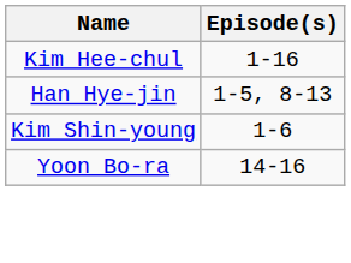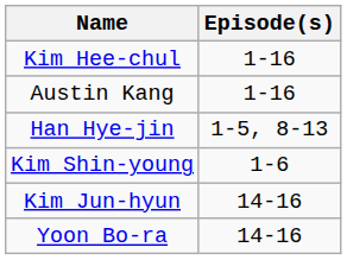+ row: Austin Kang | 1-16
+ row: Kim Jun-hyun | 14-16
